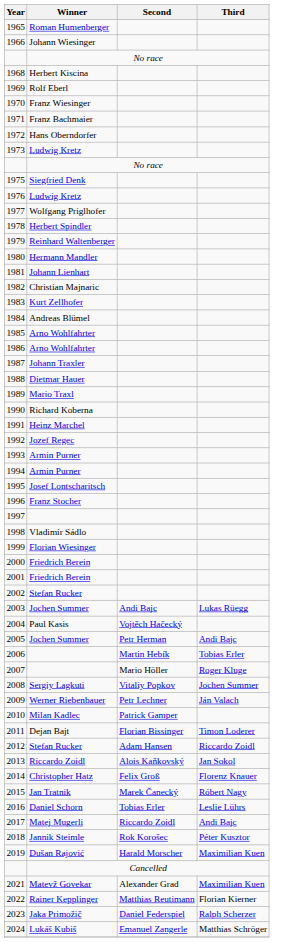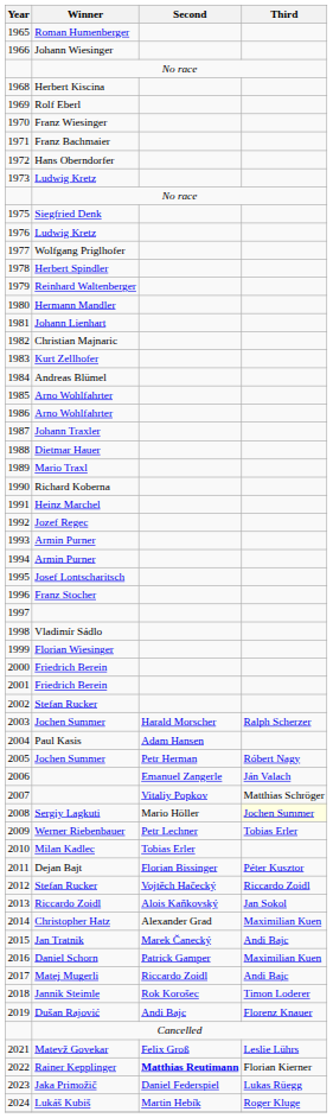2003 | Second: Andi Bajc -> Harald Morscher
2003 | Third: Lukas Rüegg -> Ralph Scherzer
2004 | Second: Vojtěch Hačecký -> Adam Hansen
2005 | Third: Andi Bajc -> Róbert Nagy
2006 | Second: Martin Hebík -> Emanuel Zangerle
2006 | Third: Tobias Erler -> Ján Valach
2007 | Second: Mario Höller -> Vitaliy Popkov
2007 | Third: Roger Kluge -> Matthias Schröger
2008 | Second: Vitaliy Popkov -> Mario Höller
2008 | Third: no background -> lightyellow background
2009 | Third: Ján Valach -> Tobias Erler
2010 | Second: Patrick Gamper -> Tobias Erler
2011 | Third: Timon Loderer -> Péter Kusztor
2012 | Second: Adam Hansen -> Vojtěch Hačecký
2014 | Second: Felix Groß -> Alexander Grad
2014 | Third: Florenz Knauer -> Maximilian Kuen
2015 | Third: Róbert Nagy -> Andi Bajc
2016 | Second: Tobias Erler -> Patrick Gamper
2016 | Third: Leslie Lührs -> Maximilian Kuen
2018 | Third: Péter Kusztor -> Timon Loderer
2019 | Second: Harald Morscher -> Andi Bajc
2019 | Third: Maximilian Kuen -> Florenz Knauer
2021 | Second: Alexander Grad -> Felix Groß
2021 | Third: Maximilian Kuen -> Leslie Lührs
2022 | Second: normal -> bold
2023 | Third: Ralph Scherzer -> Lukas Rüegg
2024 | Second: Emanuel Zangerle -> Martin Hebík
2024 | Third: Matthias Schröger -> Roger Kluge
